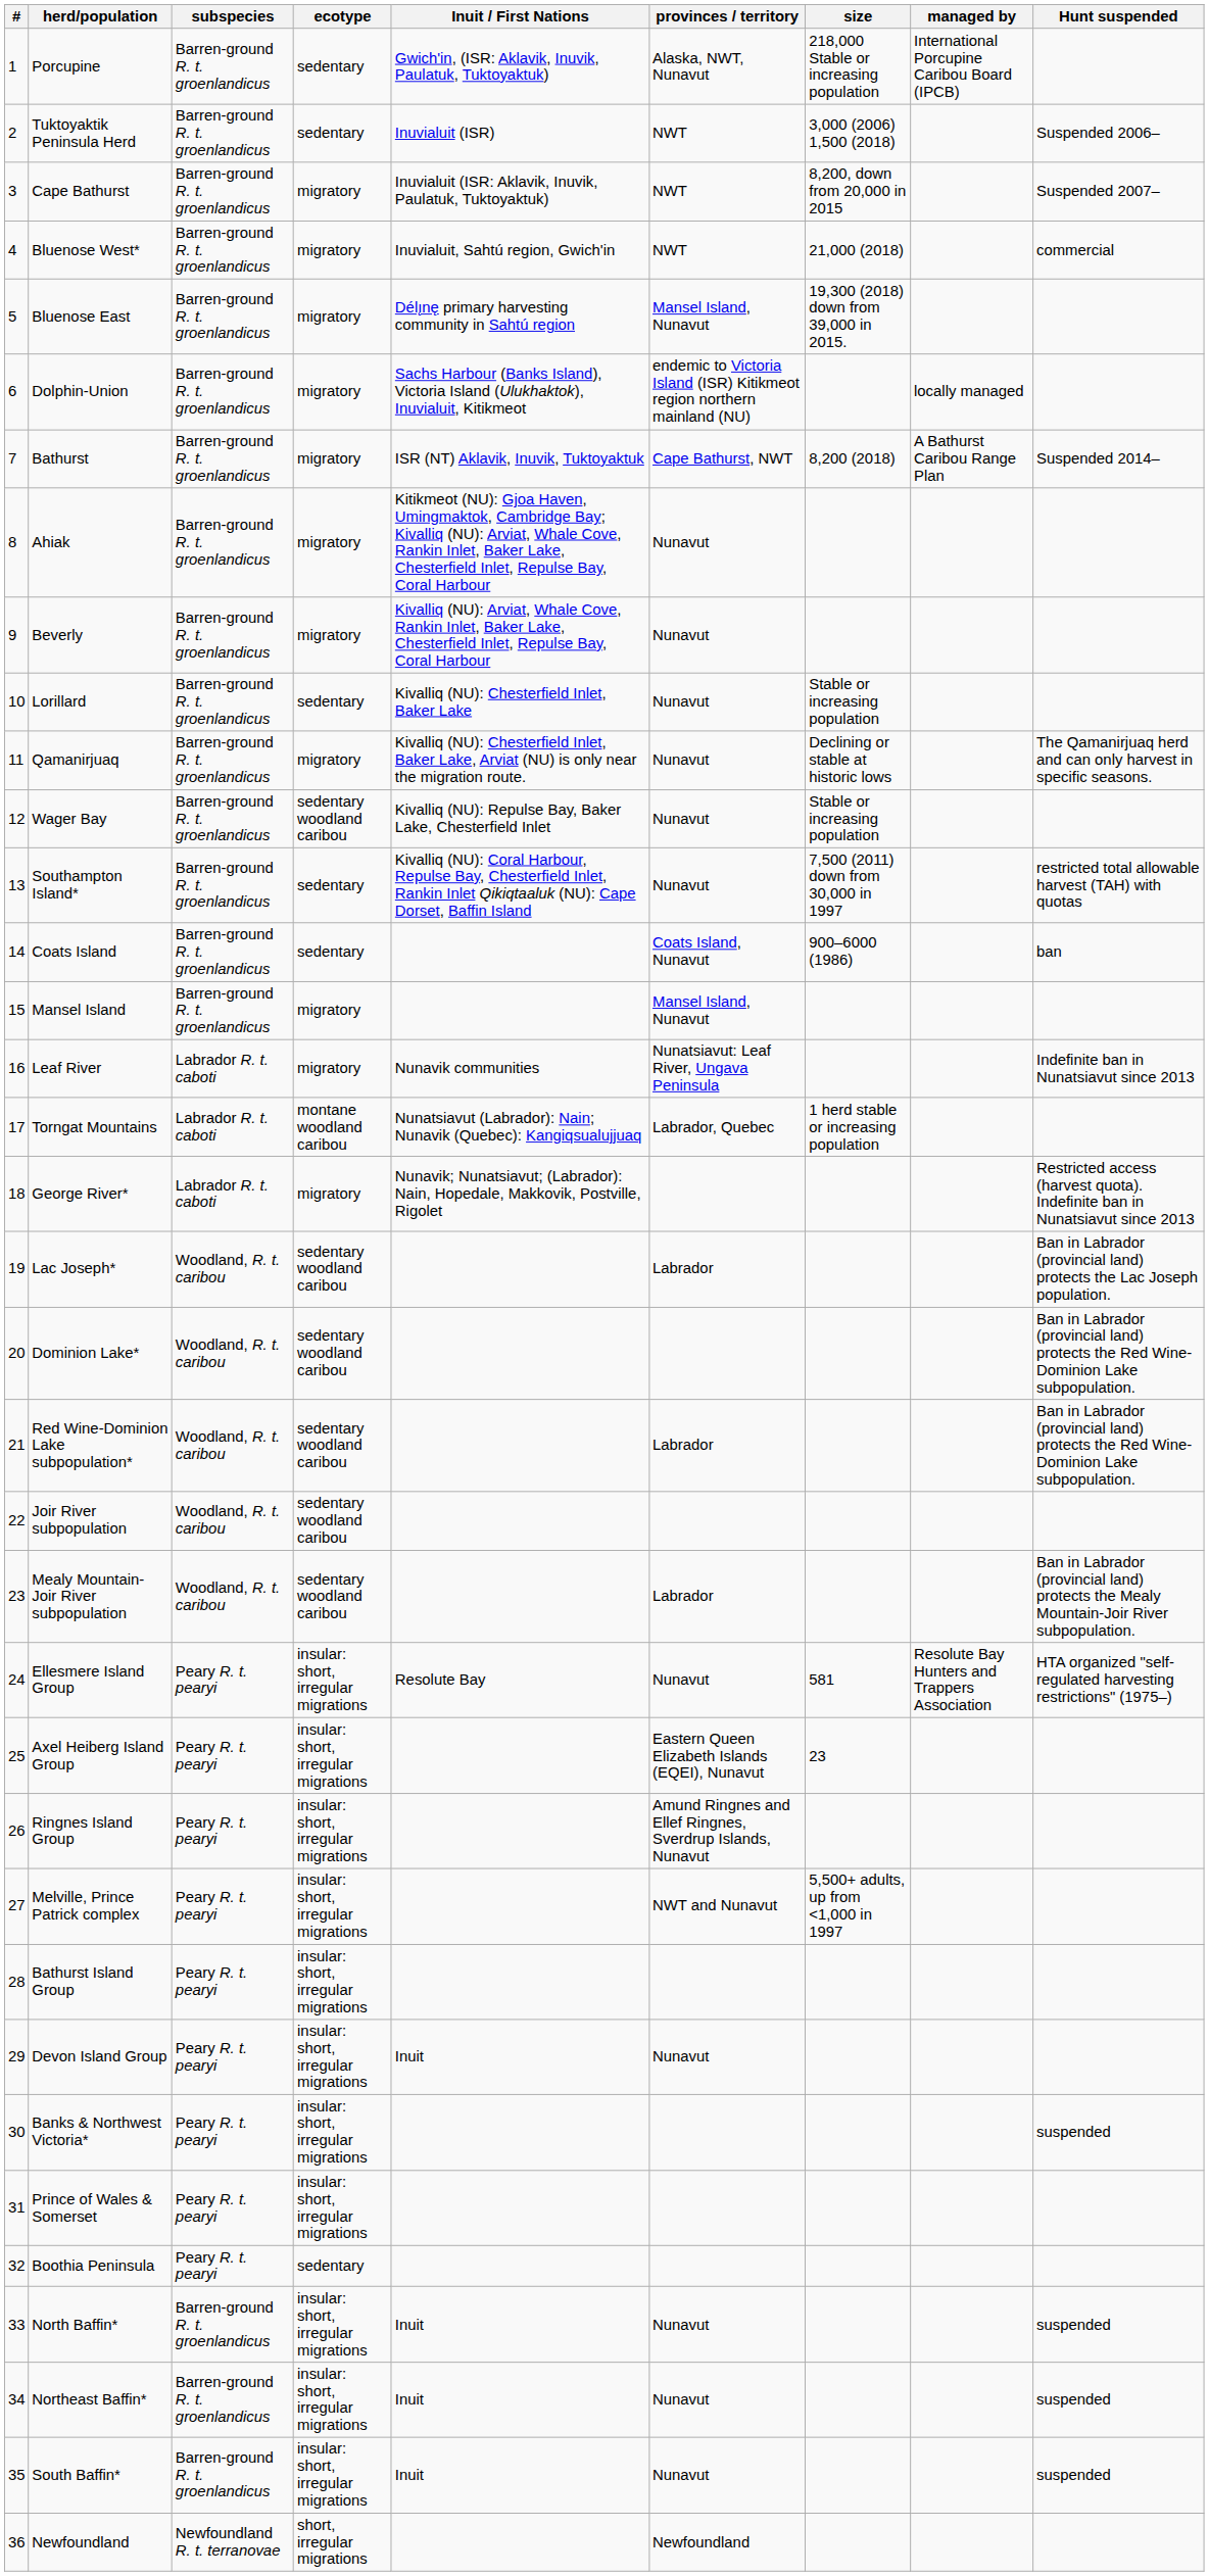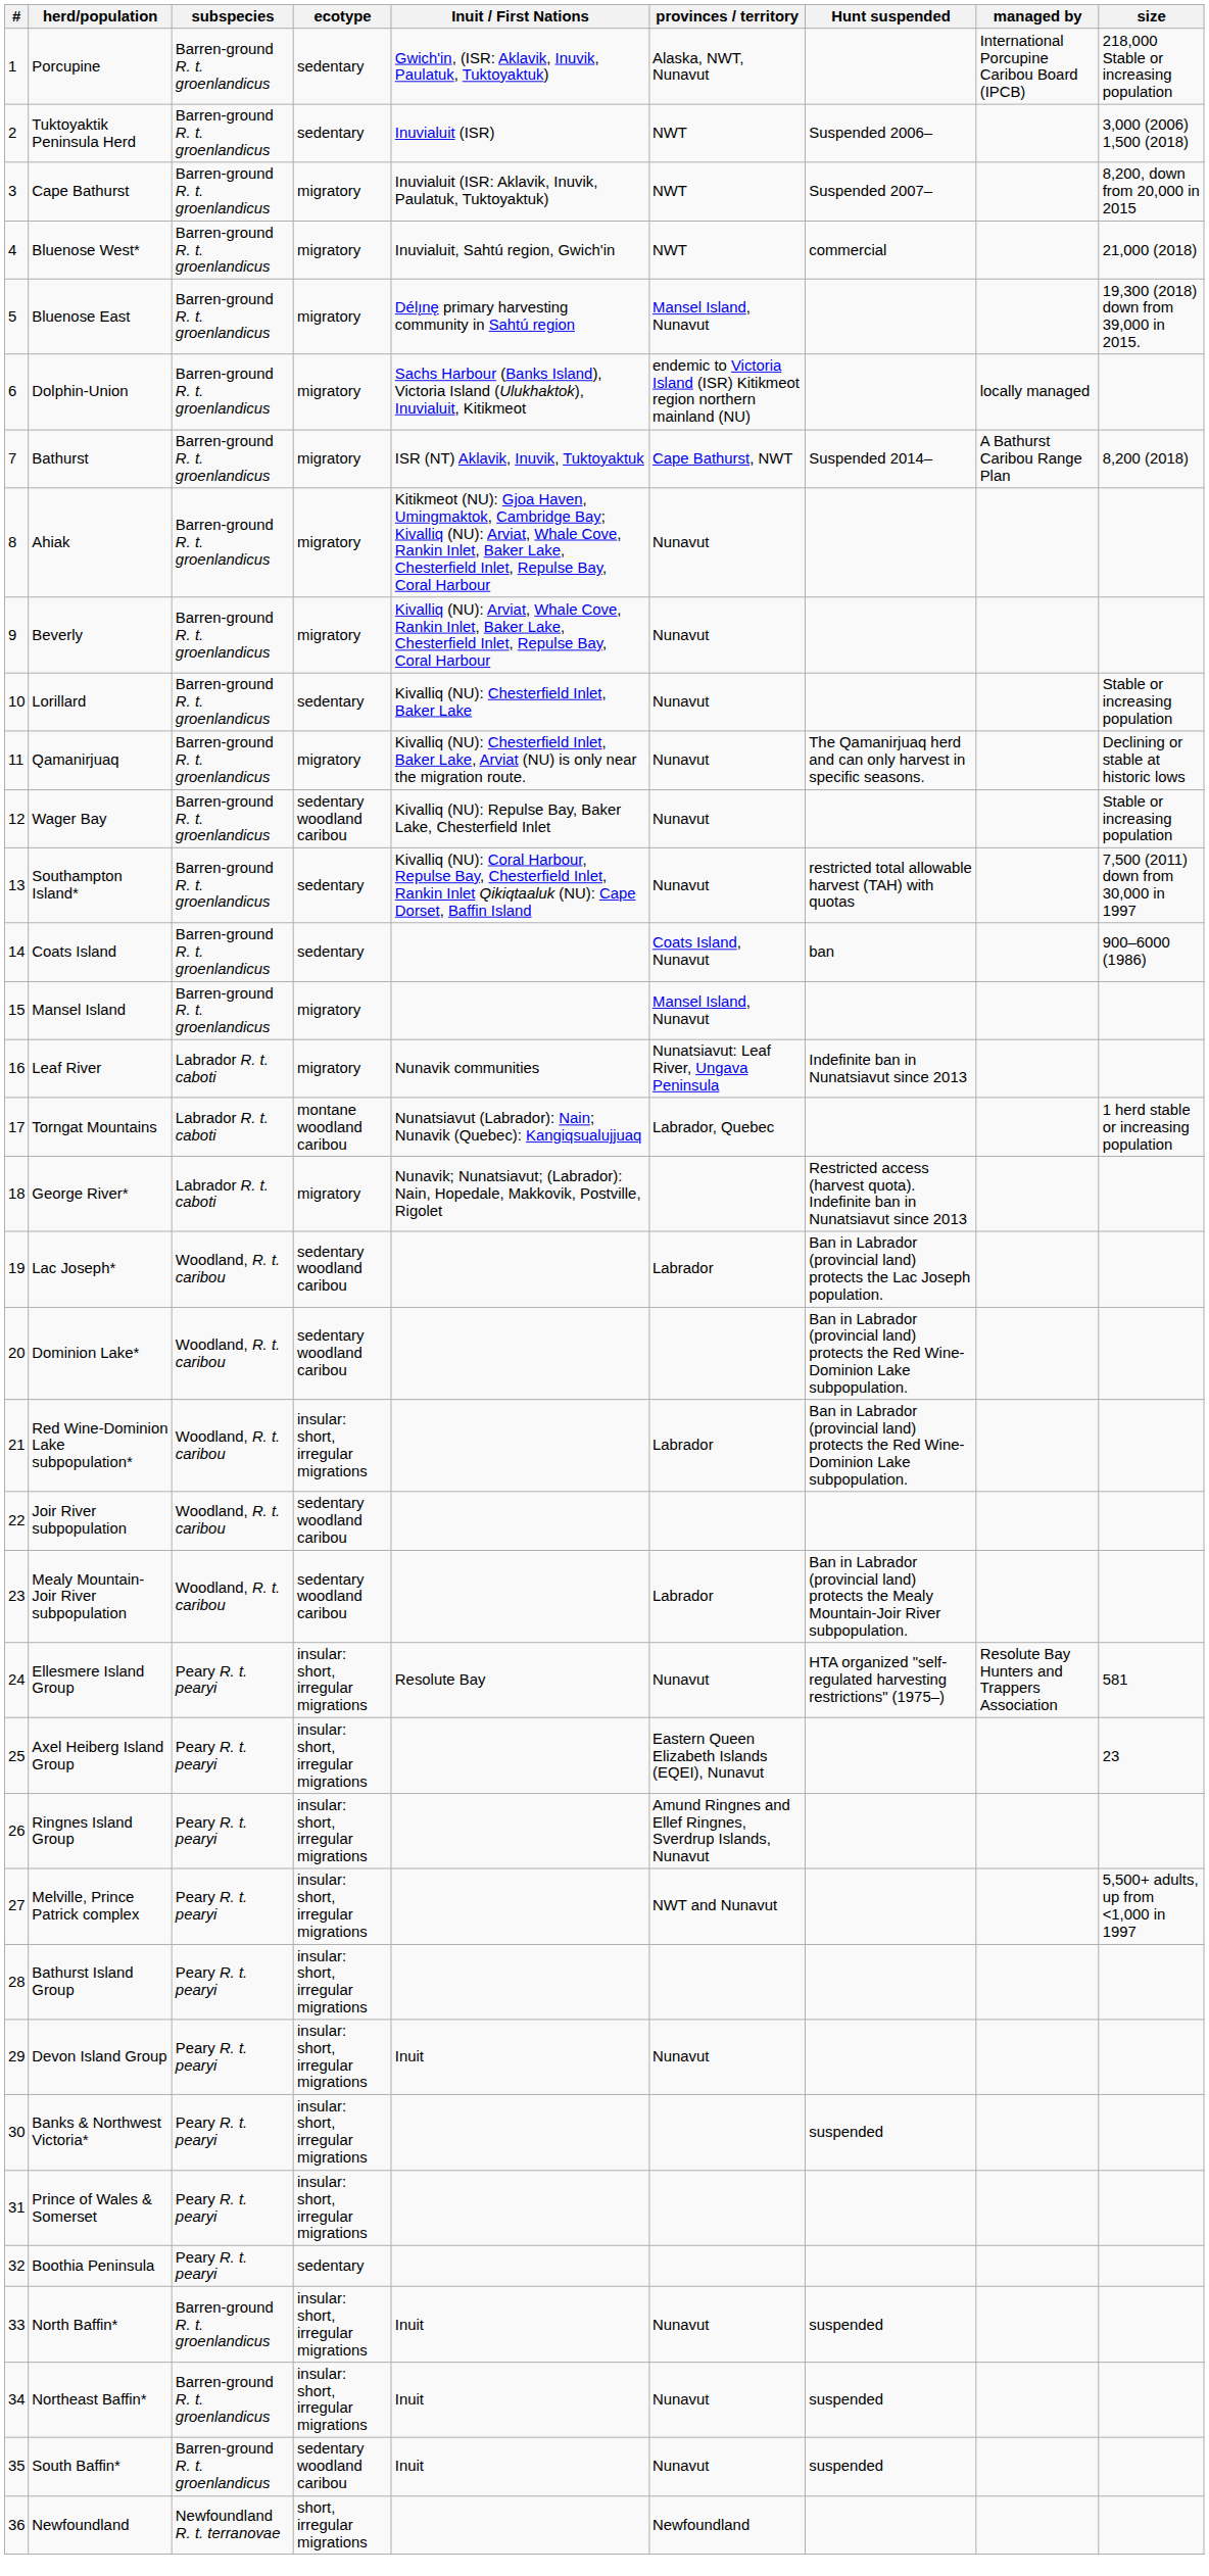columns swapped: size <-> Hunt suspended
Red Wine-Dominion Lake subpopulation* | ecotype: sedentary woodland caribou -> insular: short, irregular migrations
South Baffin* | ecotype: insular: short, irregular migrations -> sedentary woodland caribou
